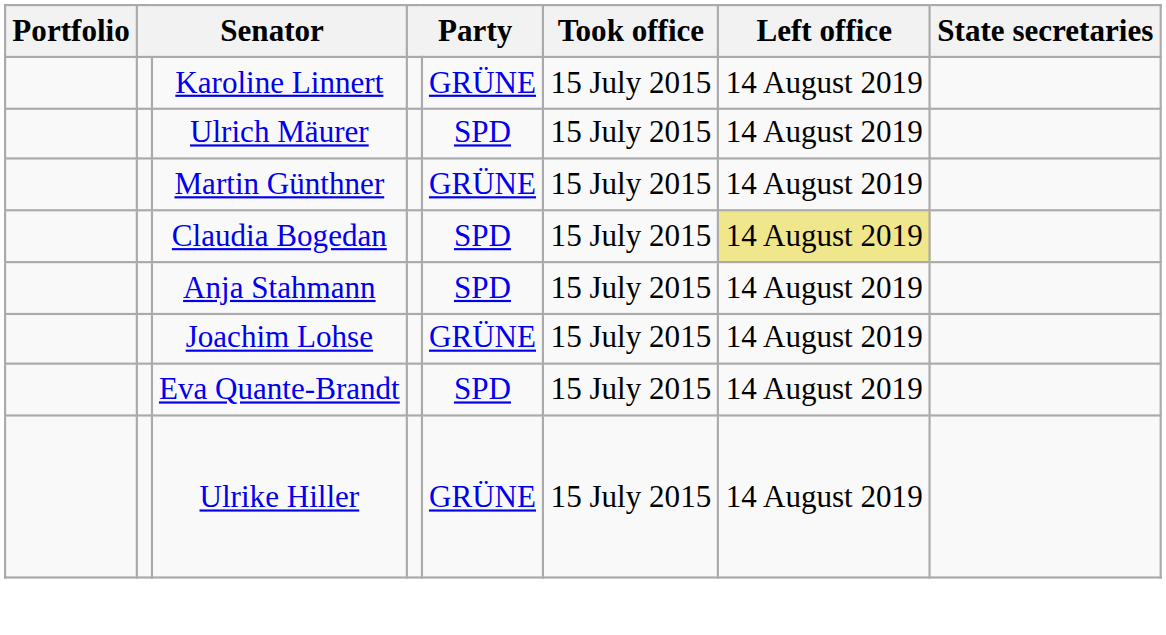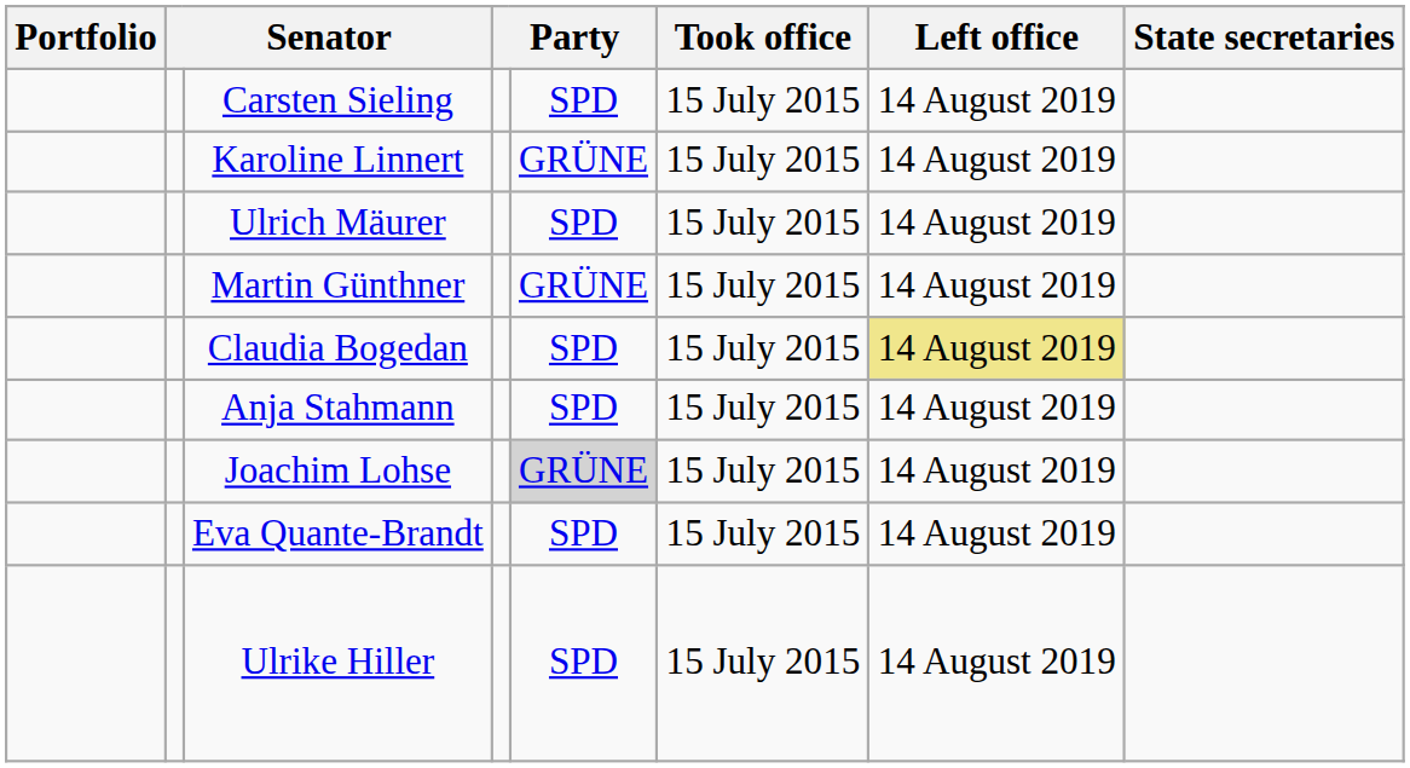+ row: Carsten Sieling | SPD | 15 July 2015 | 14 August 2019
Joachim Lohse | column 5: no background -> lightgrey background
Ulrike Hiller | column 5: GRÜNE -> SPD
